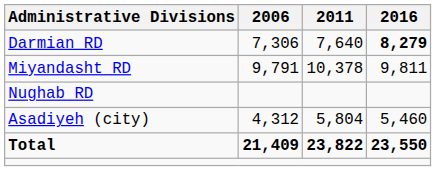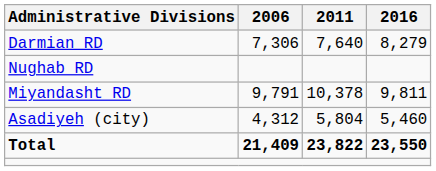Darmian RD | 2016: bold -> normal
rows swapped: Miyandasht RD <-> Nughab RD
